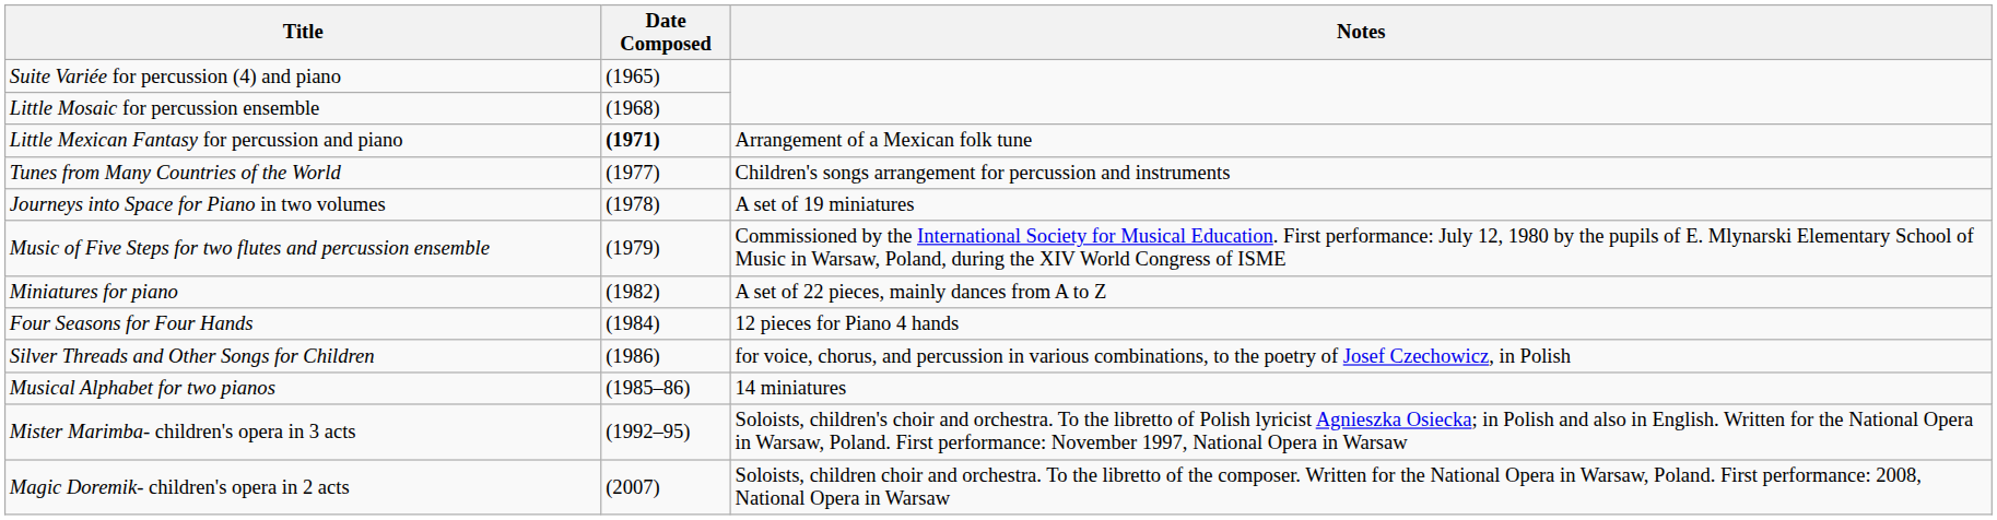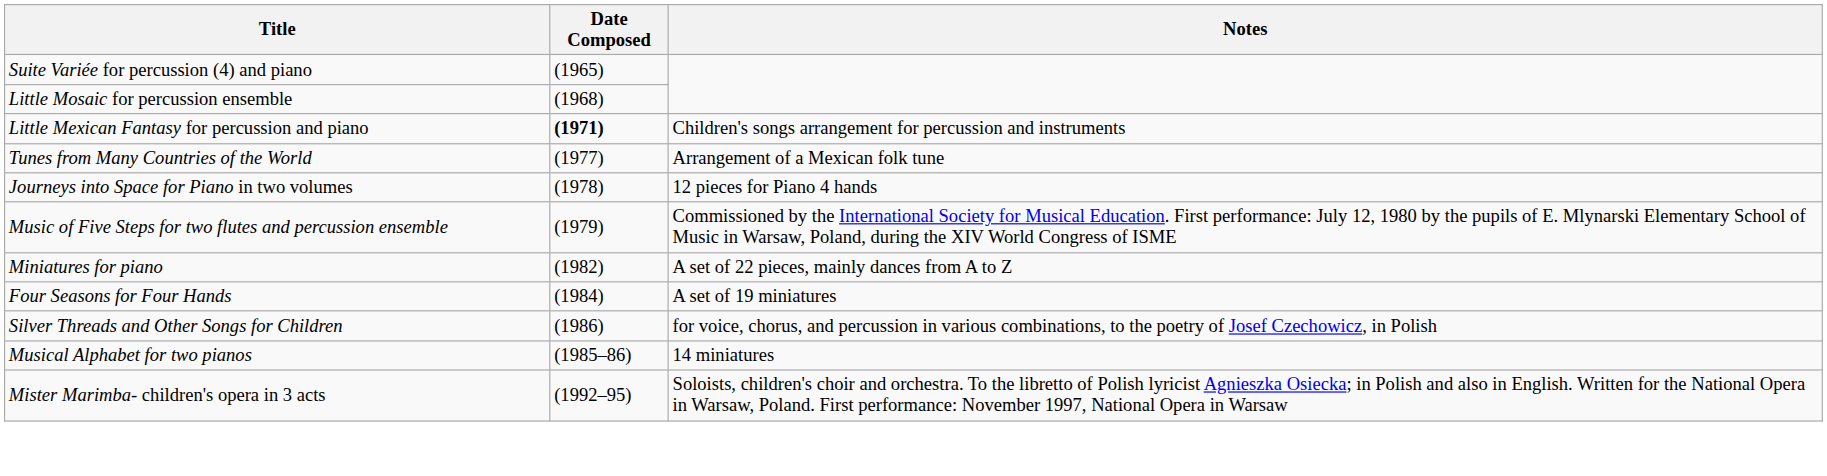Little Mexican Fantasy for percussion and piano | Notes: Arrangement of a Mexican folk tune -> Children's songs arrangement for percussion and instruments
Tunes from Many Countries of the World | Notes: Children's songs arrangement for percussion and instruments -> Arrangement of a Mexican folk tune
Journeys into Space for Piano in two volumes | Notes: A set of 19 miniatures -> 12 pieces for Piano 4 hands
Four Seasons for Four Hands | Notes: 12 pieces for Piano 4 hands -> A set of 19 miniatures
- row: Magic Doremik- children's opera in 2 acts | (2007) | Soloists, children choir and orchestra. To the libretto of the composer. Written for the National Opera in Warsaw, Poland. First performance: 2008, National Opera in Warsaw
